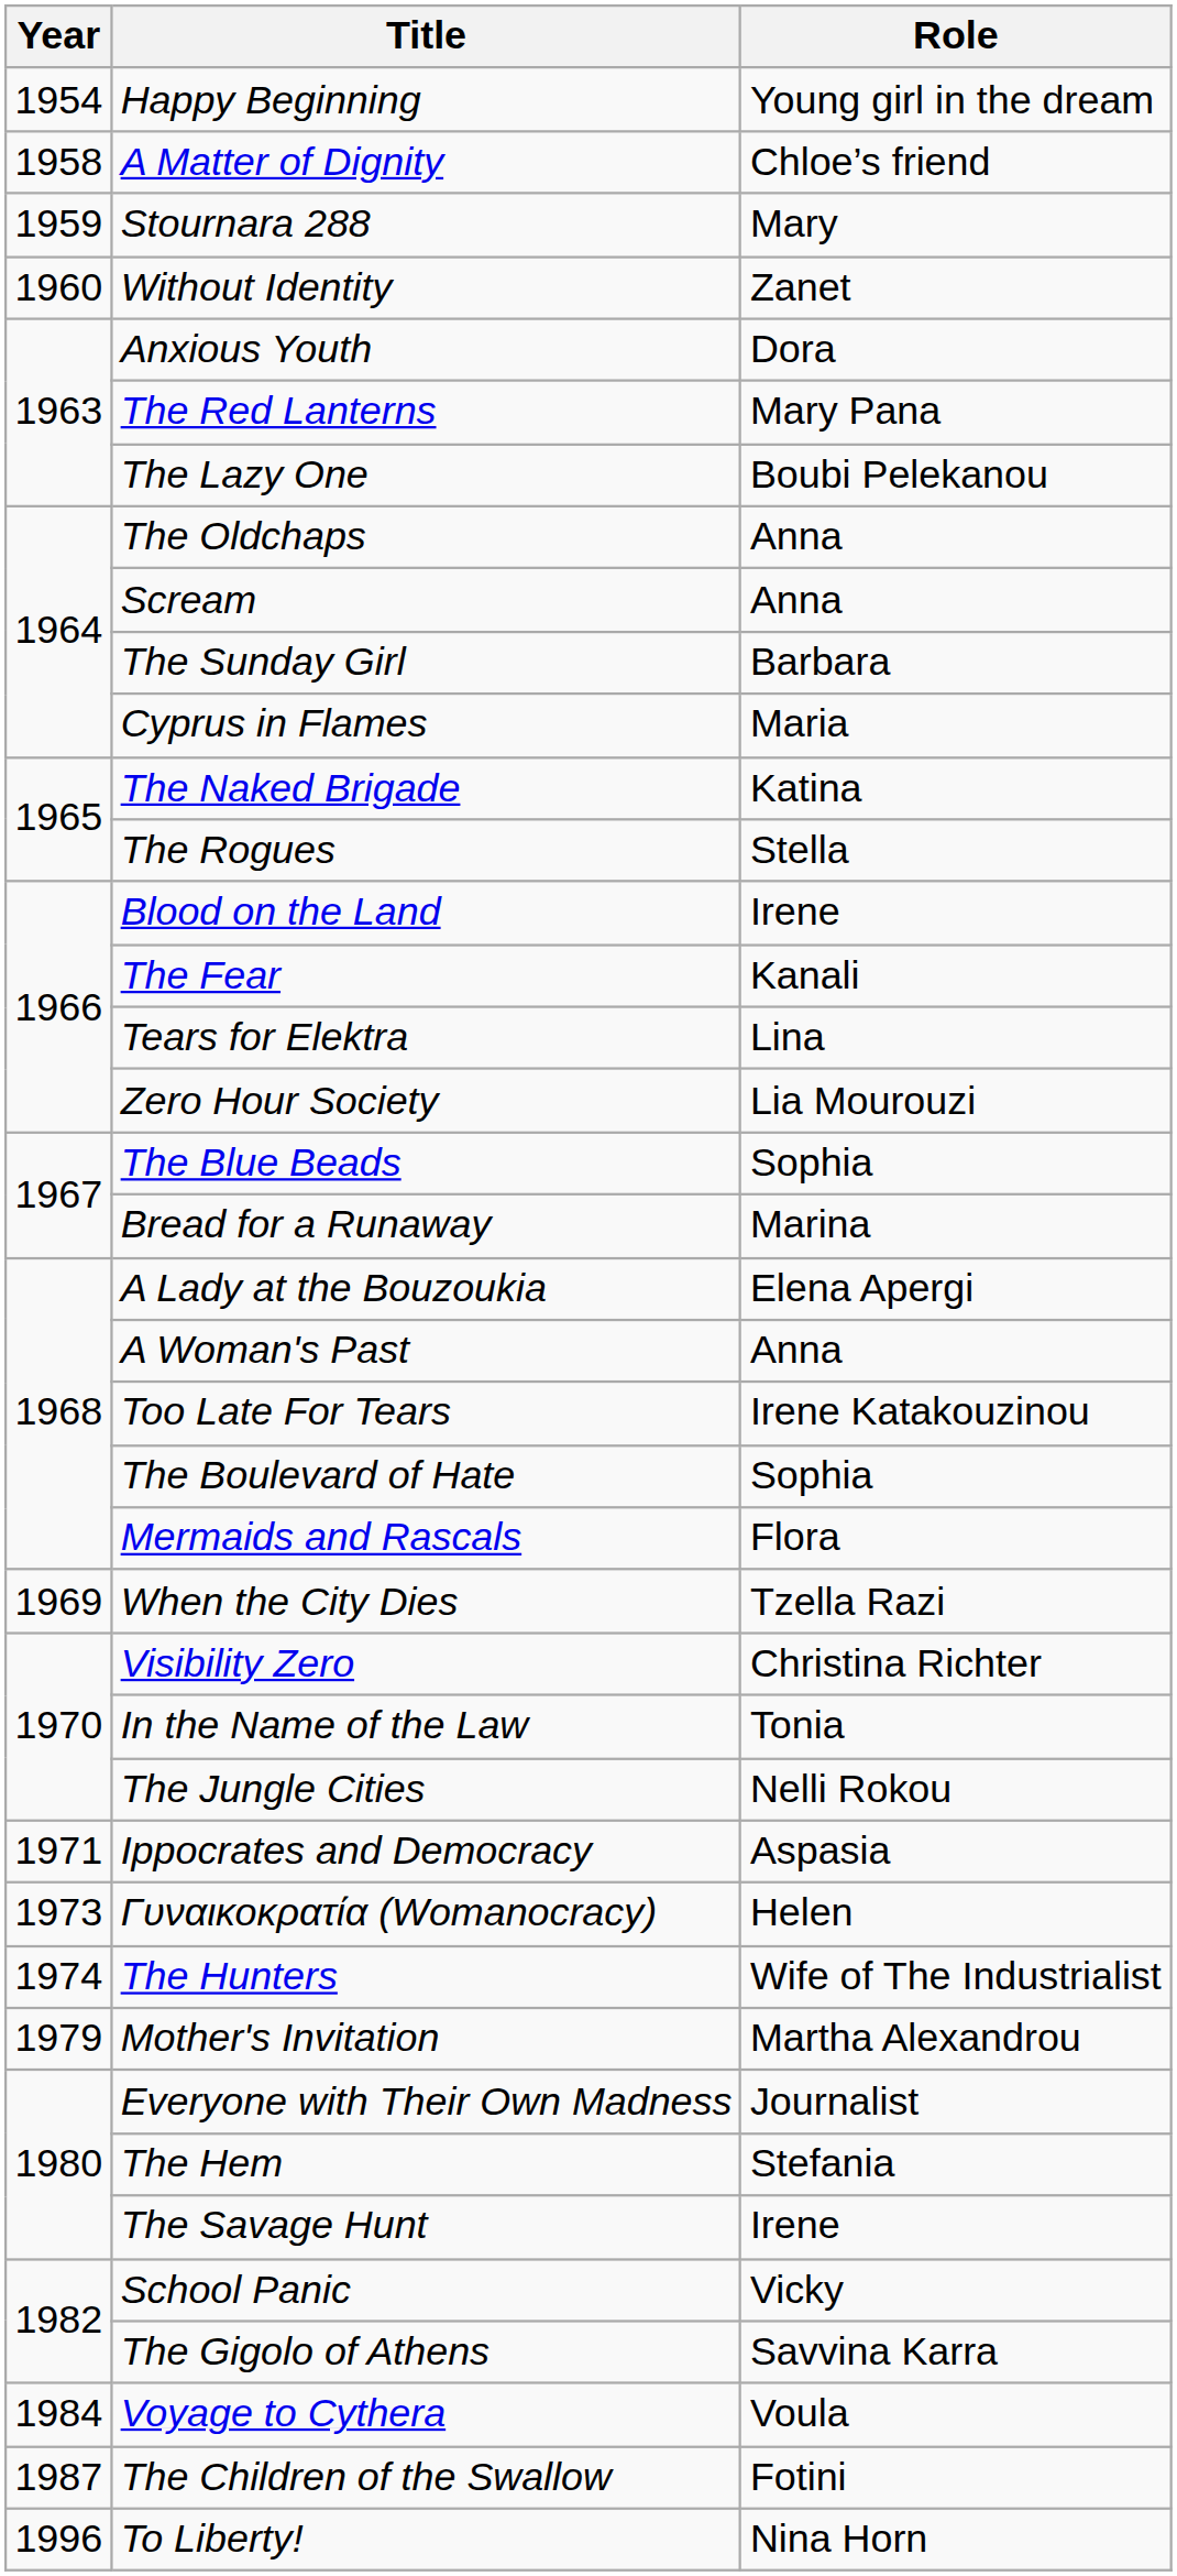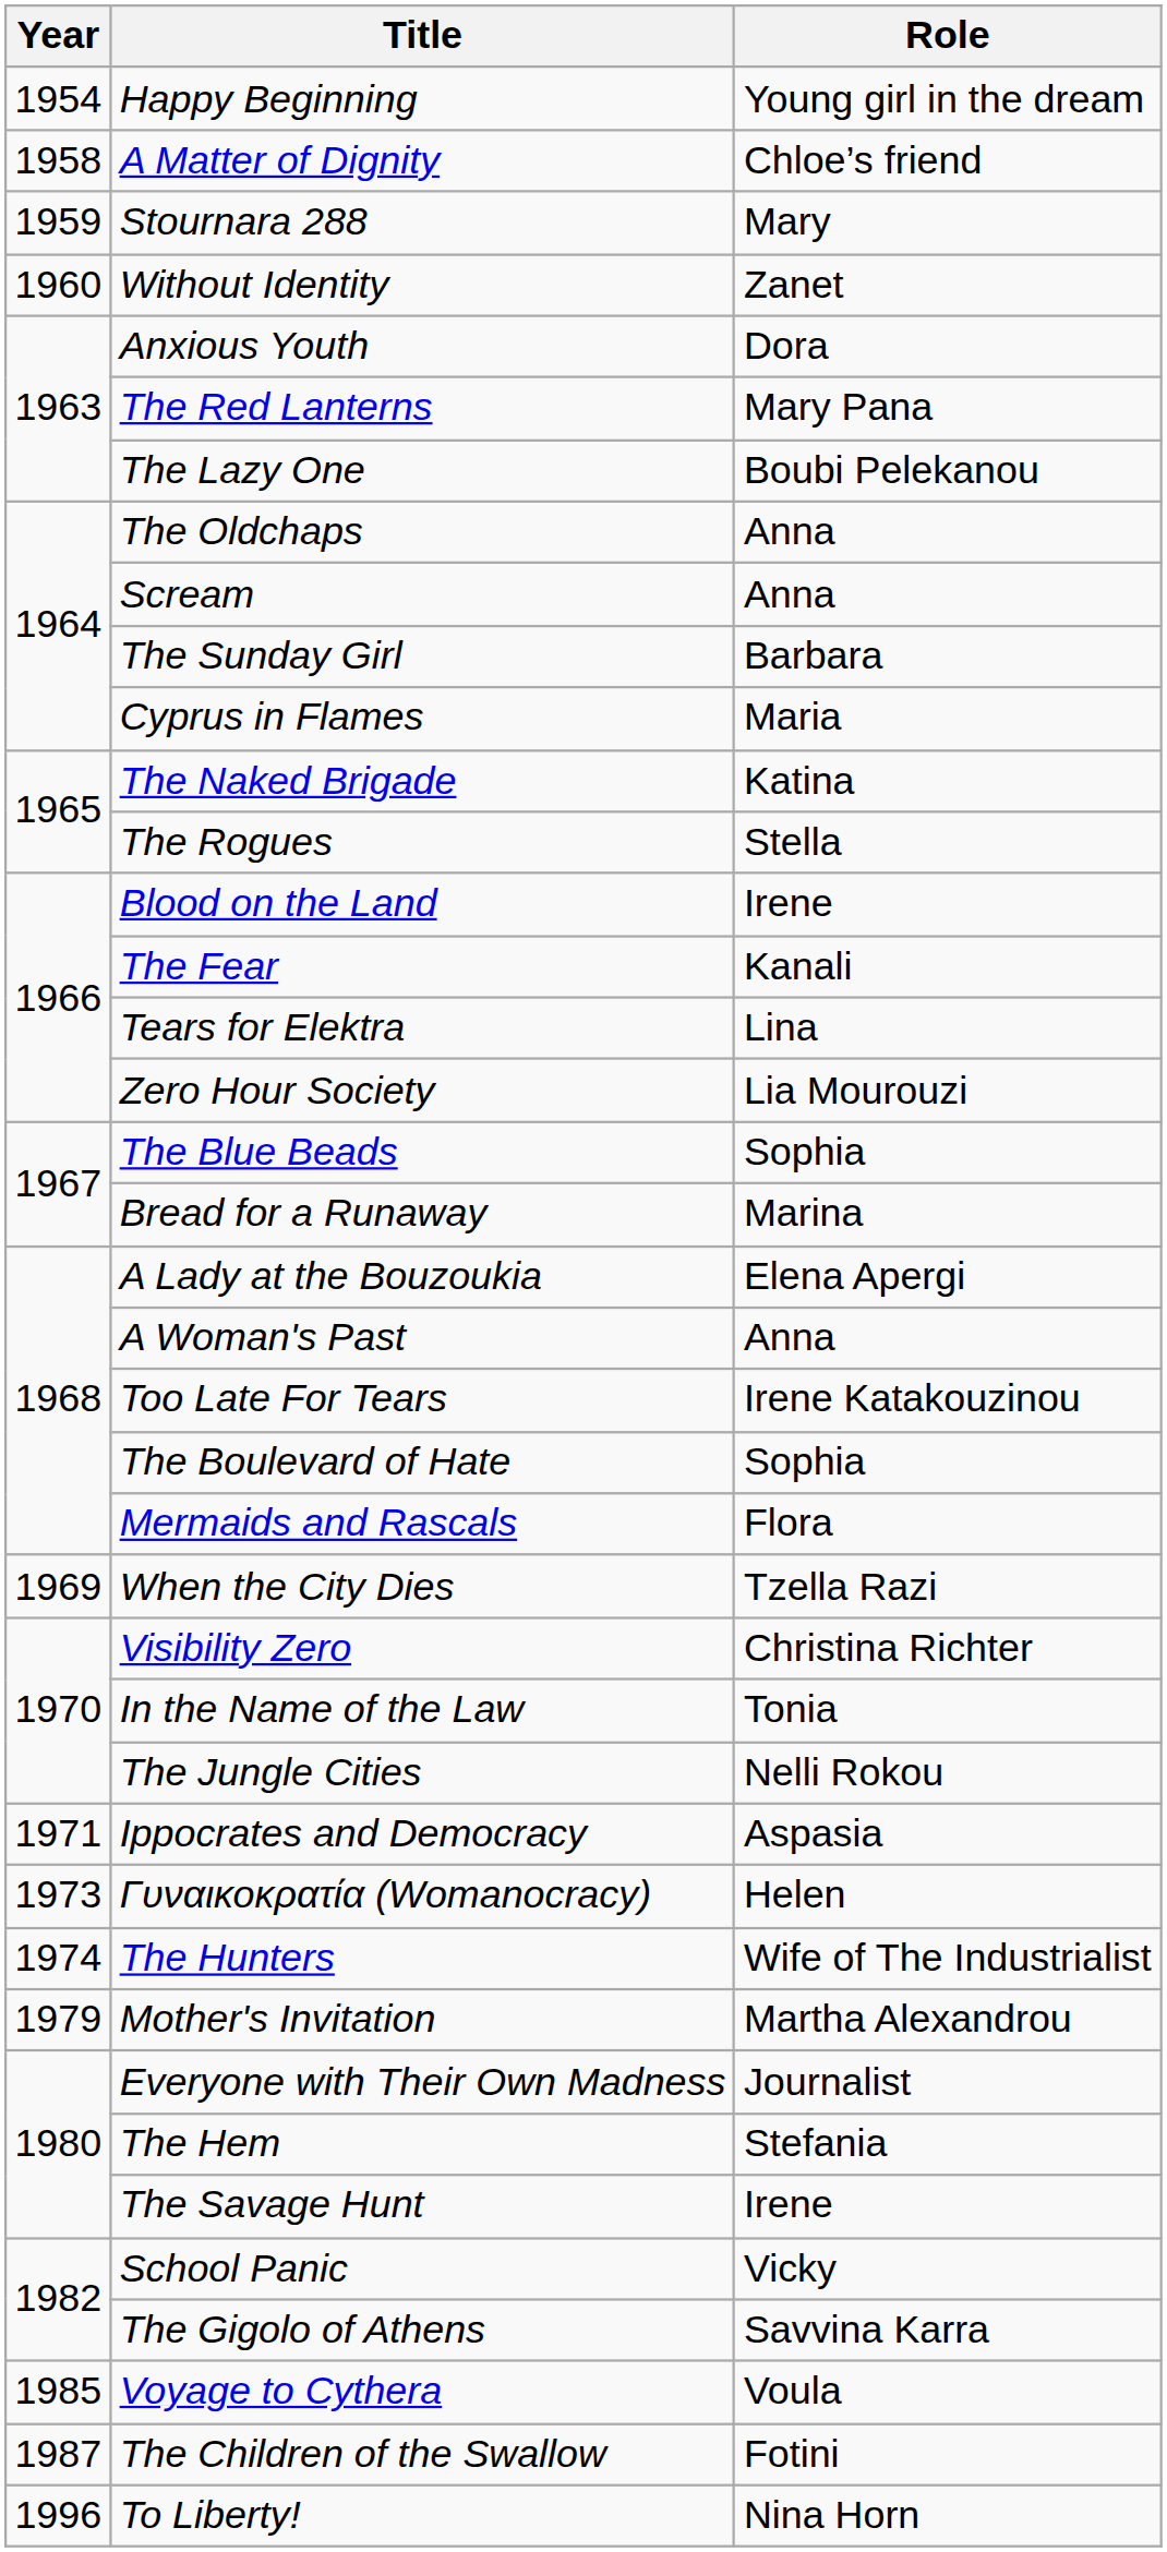Voyage to Cythera | Year: 1984 -> 1985
